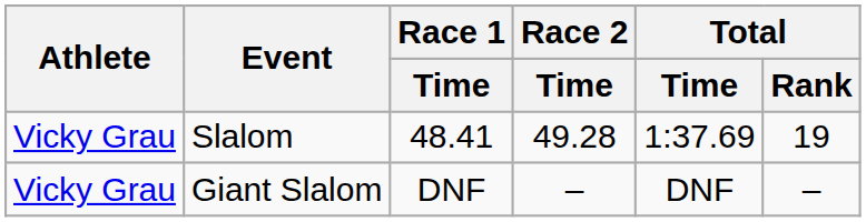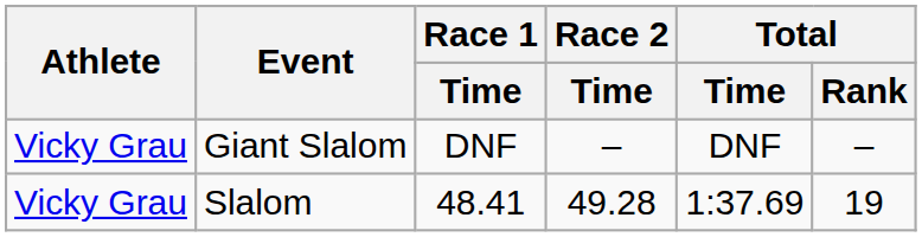rows swapped: Giant Slalom <-> Slalom
